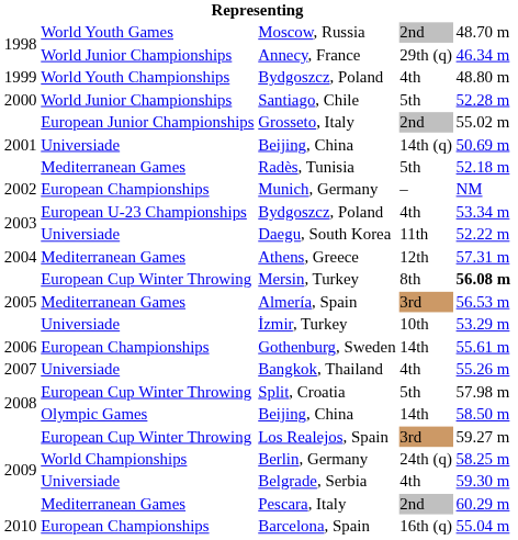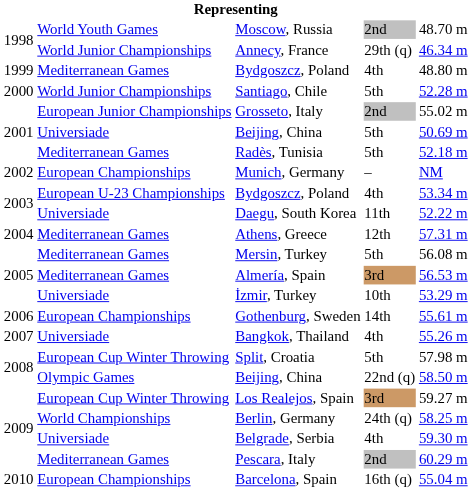1999 / Bydgoszcz, Poland | column 2: World Youth Championships -> Mediterranean Games
2001 / Beijing, China | column 4: 14th (q) -> 5th
Mersin, Turkey | column 2: European Cup Winter Throwing -> Mediterranean Games
Mersin, Turkey | column 4: 8th -> 5th
Mersin, Turkey | column 5: bold -> normal
2008 / Beijing, China | column 4: 14th -> 22nd (q)
